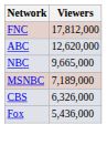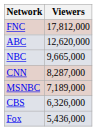+ row: CNN | 8,287,000
